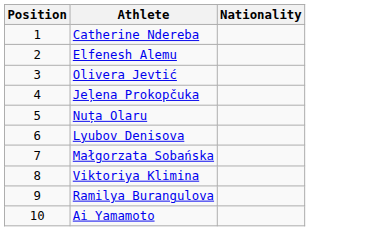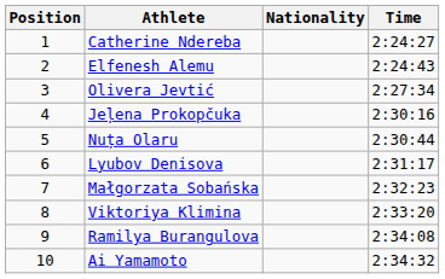+ column: Time | 2:24:27 | 2:24:43 | 2:27:34 | 2:30:16 | 2:30:44 | 2:31:17 | 2:32:23 | 2:33:20 | 2:34:08 | 2:34:32
